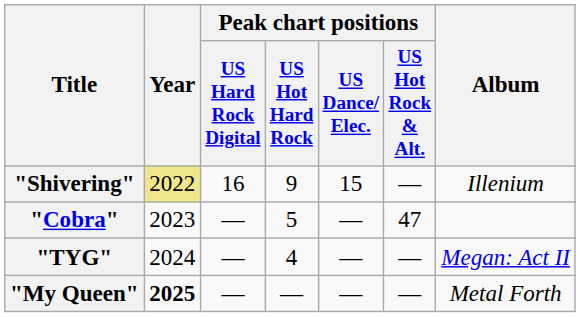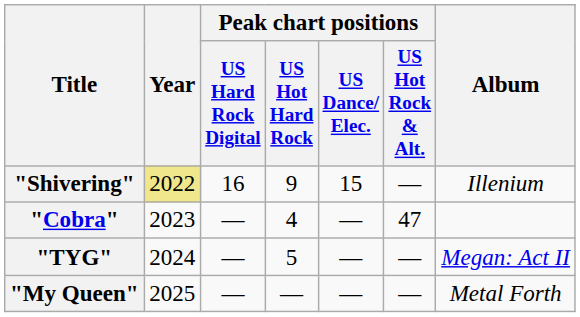"Cobra" | Peak chart positions / US Hot Hard Rock: 5 -> 4
"TYG" | Peak chart positions / US Hot Hard Rock: 4 -> 5
"My Queen" | Year: bold -> normal
